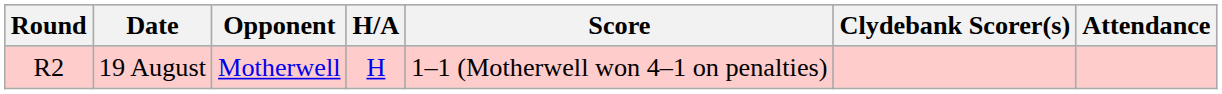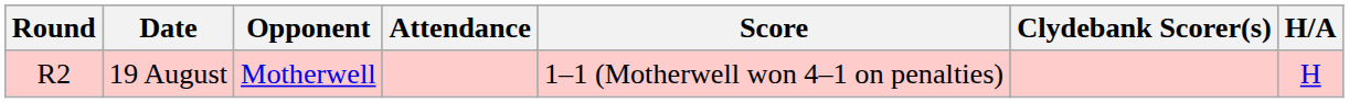columns swapped: H/A <-> Attendance
